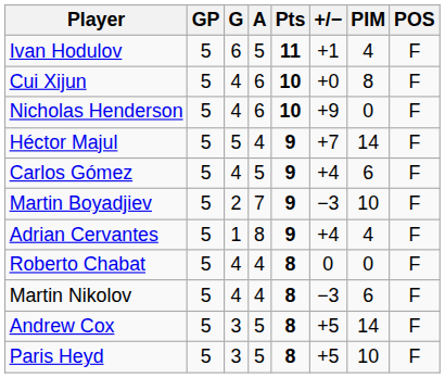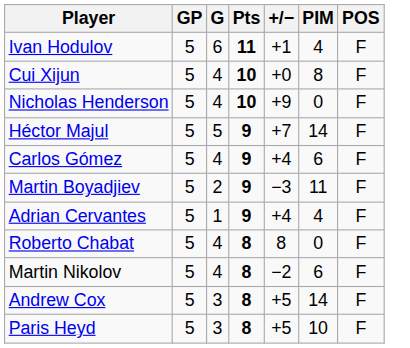- column: A | 5 | 6 | 6 | 4 | 5 | 7 | 8 | 4 | 4 | 5 | 5
Martin Boyadjiev | PIM: 10 -> 11
Roberto Chabat | +/−: 0 -> 8
Martin Nikolov | +/−: −3 -> −2
